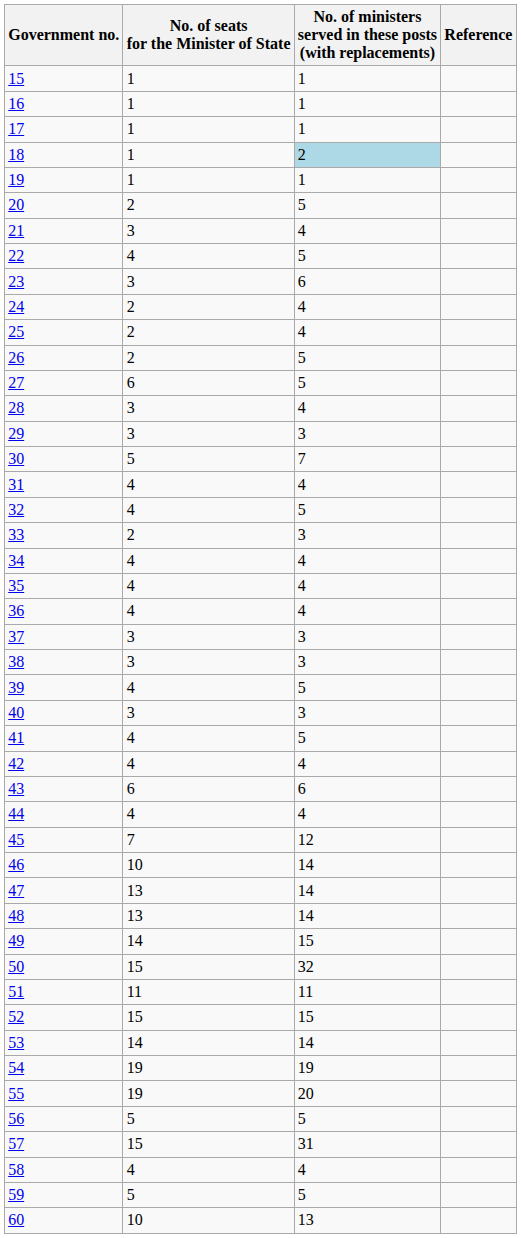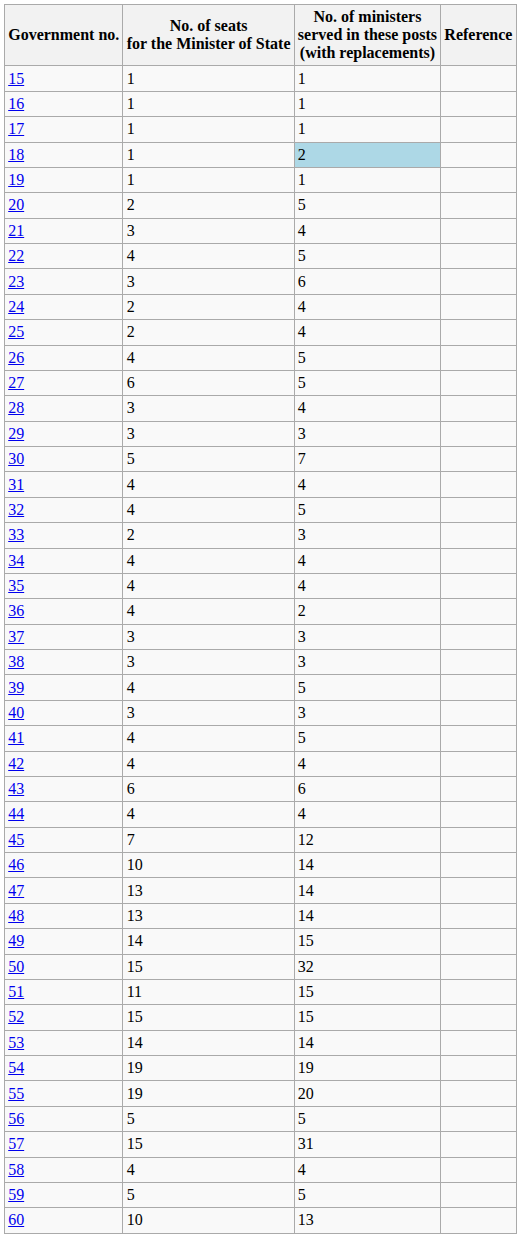26 | No. of seats for the Minister of State: 2 -> 4
36 | No. of ministers served in these posts (with replacements): 4 -> 2
51 | No. of ministers served in these posts (with replacements): 11 -> 15
